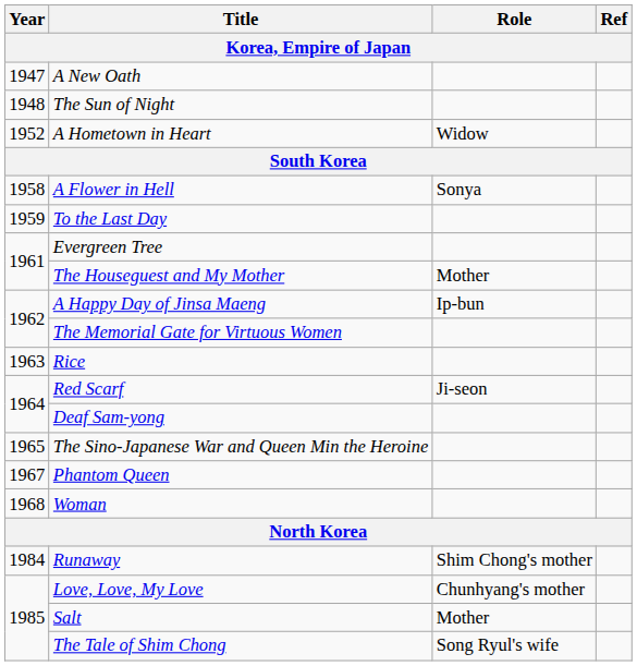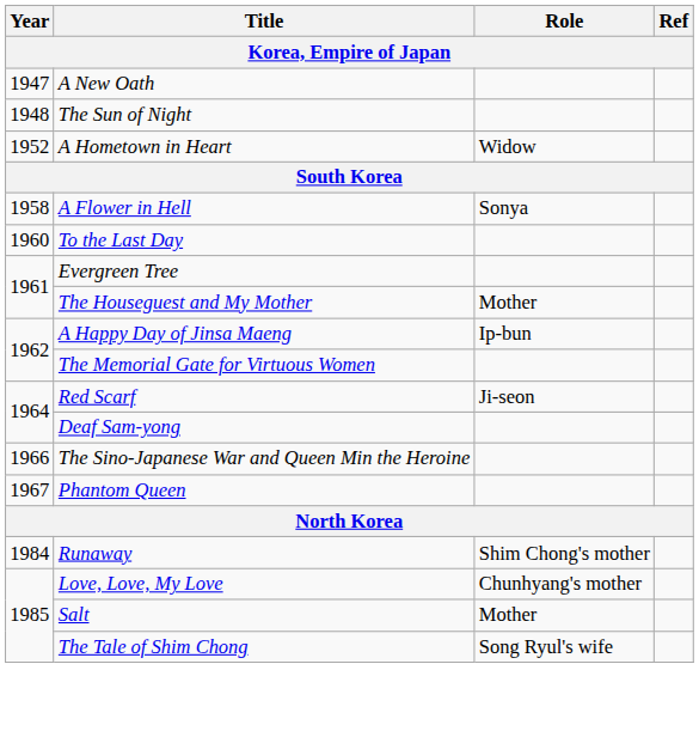To the Last Day | Year: 1959 -> 1960
- row: 1963 | Rice
The Sino-Japanese War and Queen Min the Heroine | Year: 1965 -> 1966
- row: 1968 | Woman
